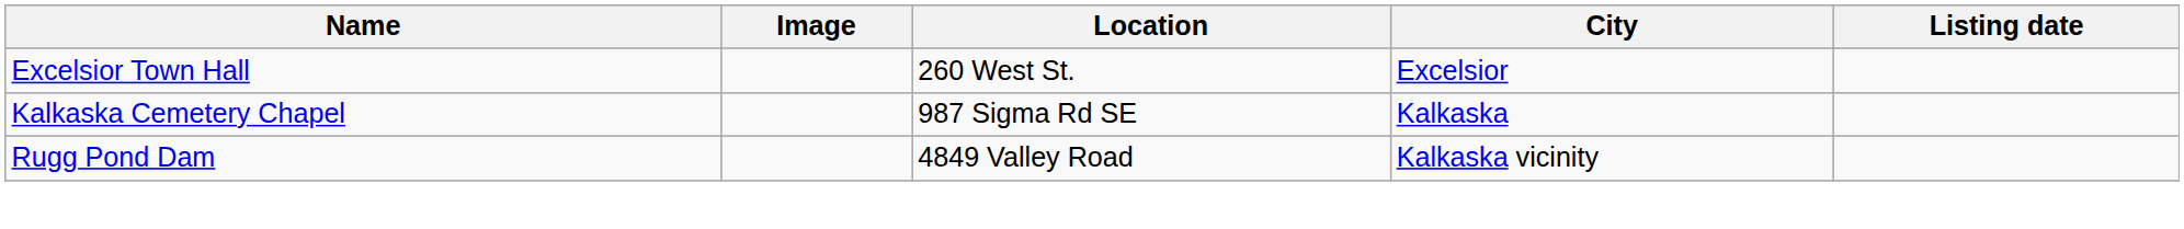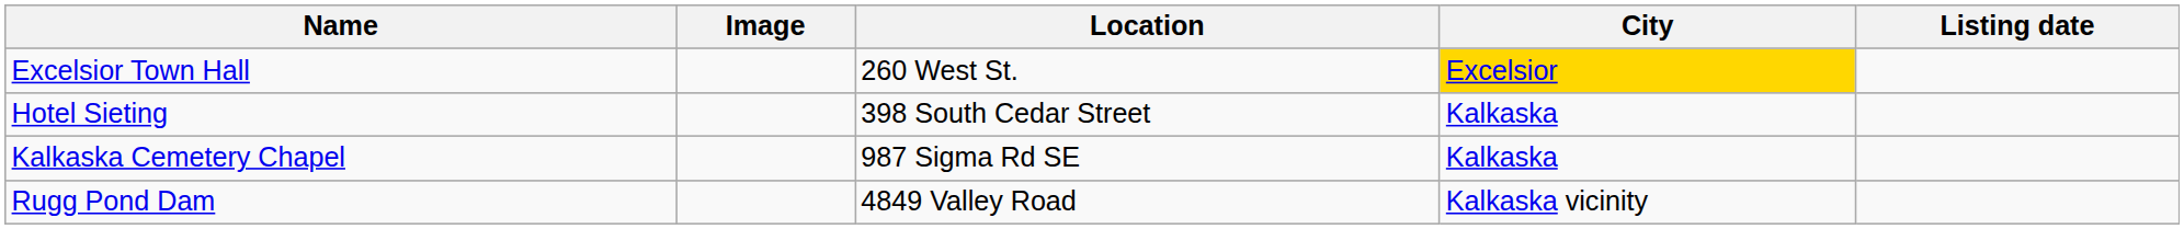Excelsior Town Hall | City: no background -> gold background
+ row: Hotel Sieting | 398 South Cedar Street | Kalkaska
